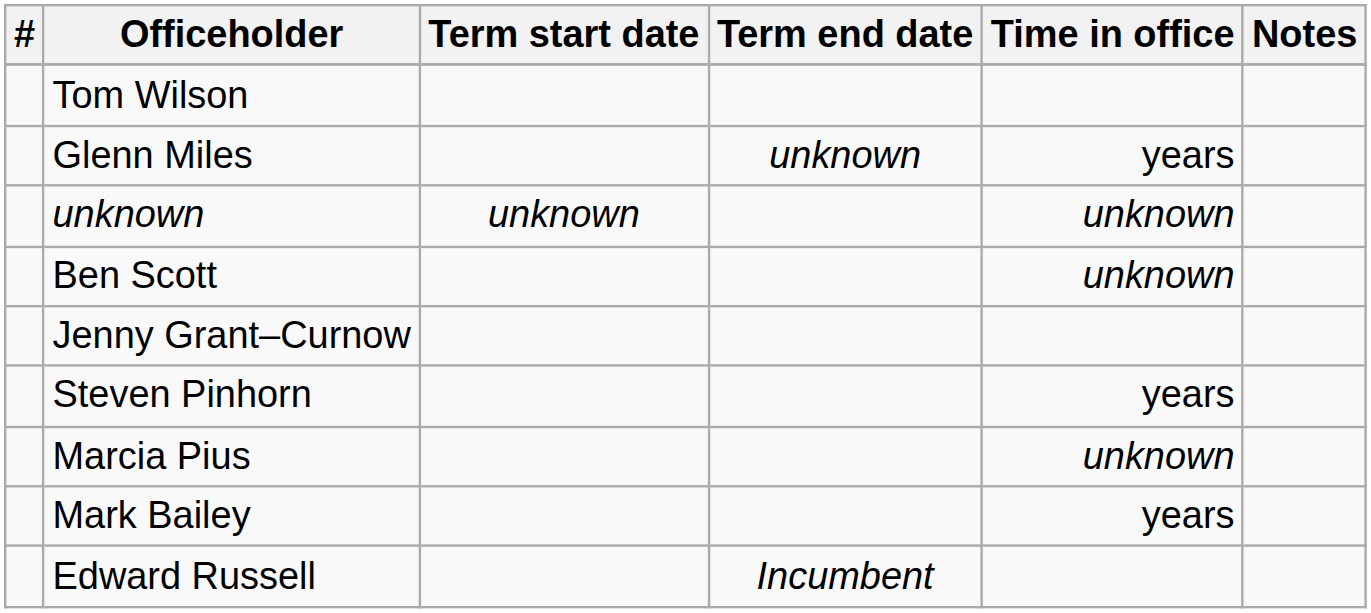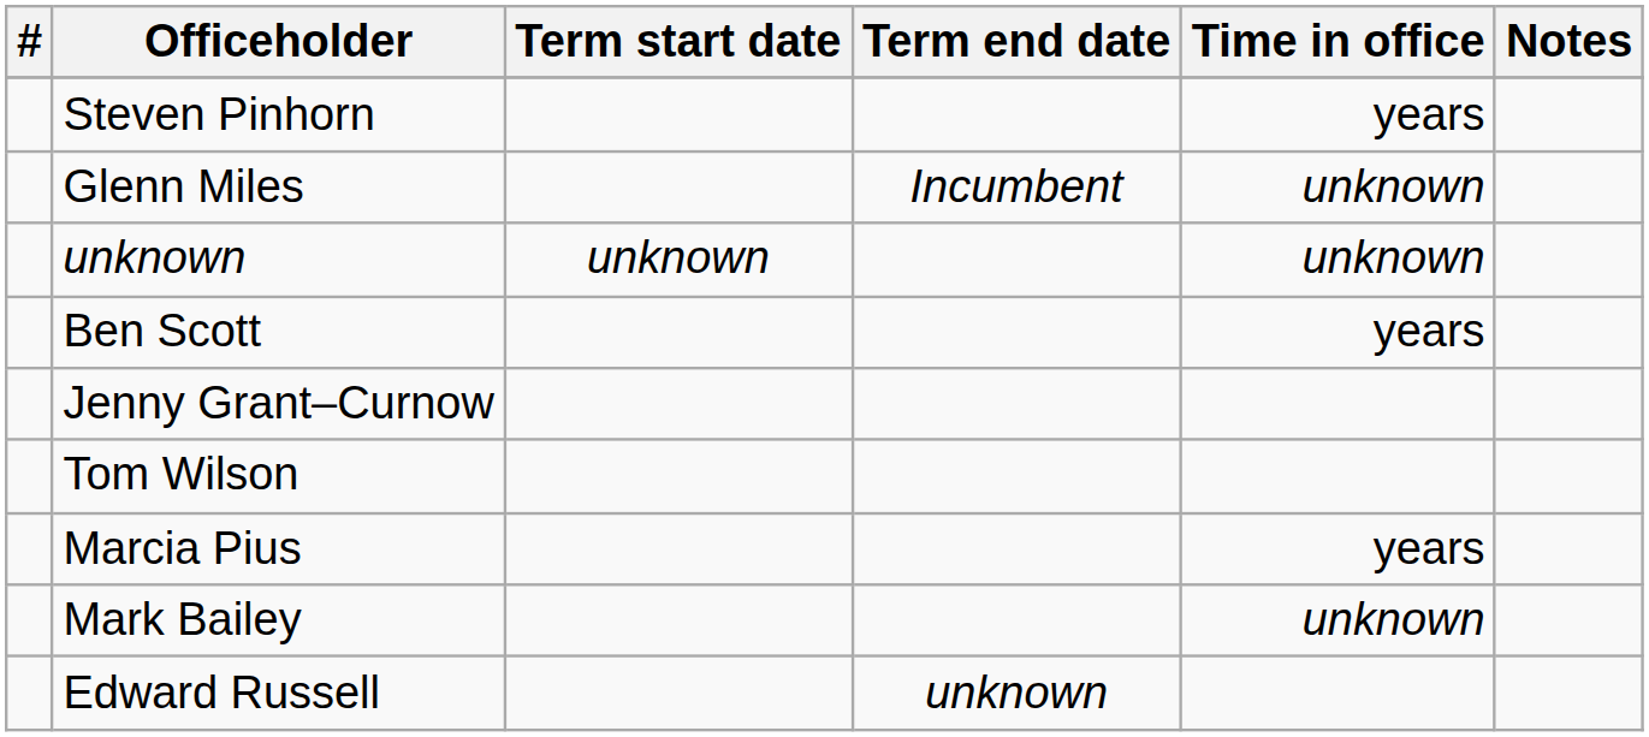rows swapped: Steven Pinhorn <-> Tom Wilson
Glenn Miles | Term end date: unknown -> Incumbent
Glenn Miles | Time in office: years -> unknown
Ben Scott | Time in office: unknown -> years
Marcia Pius | Time in office: unknown -> years
Mark Bailey | Time in office: years -> unknown
Edward Russell | Term end date: Incumbent -> unknown
